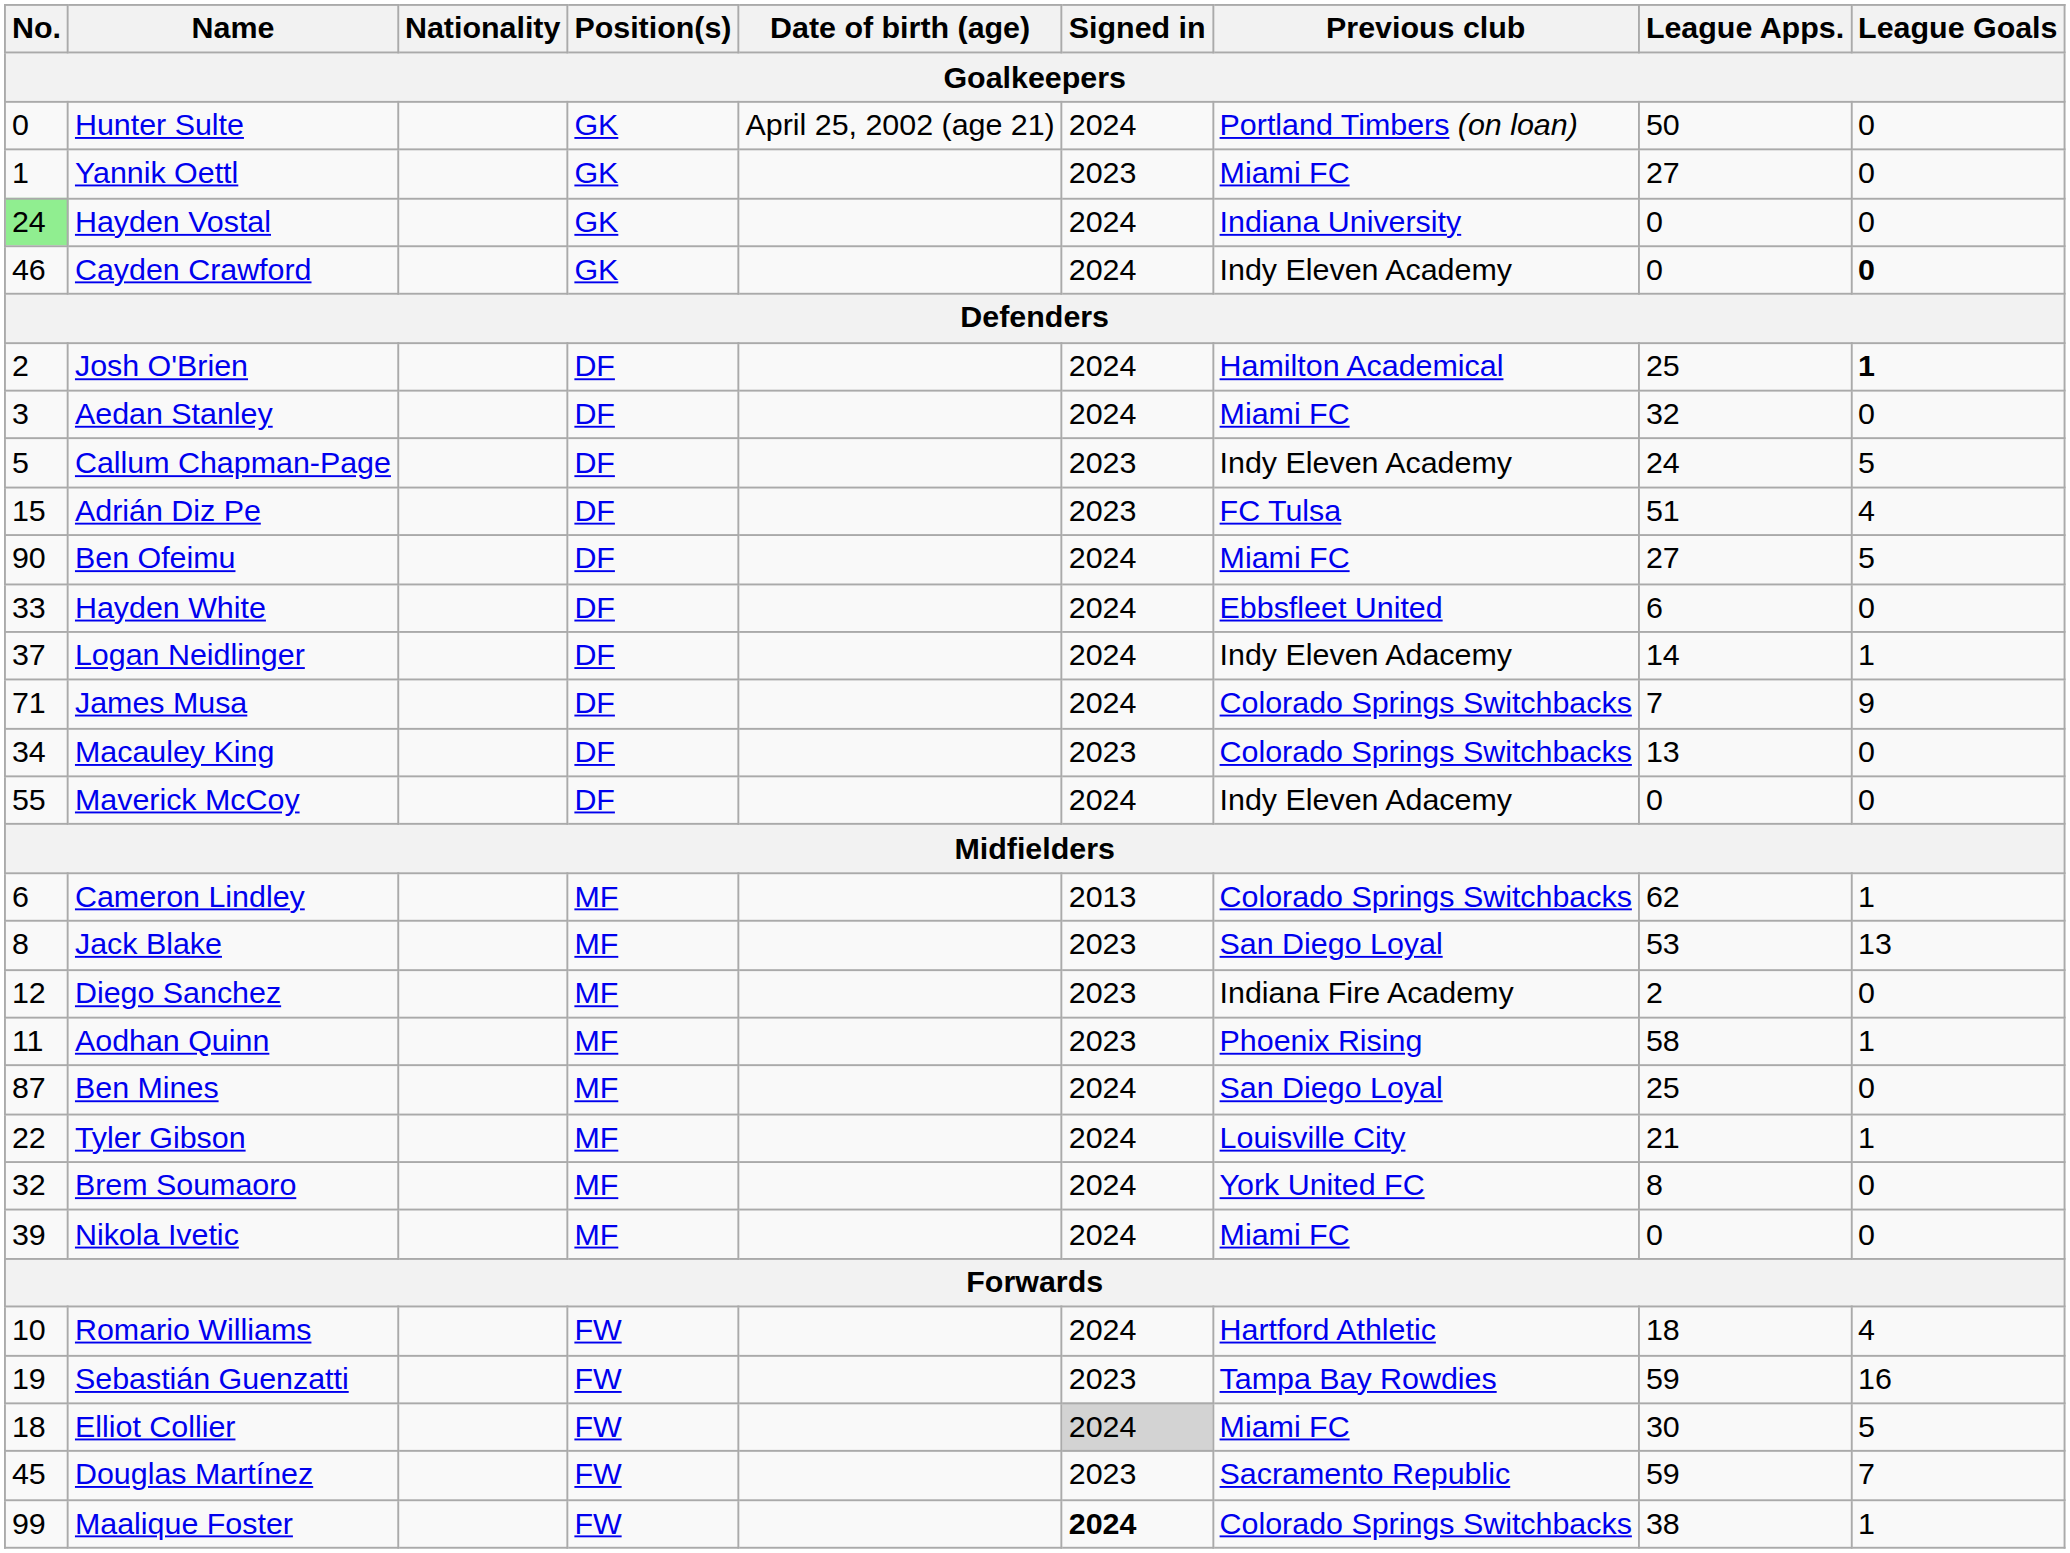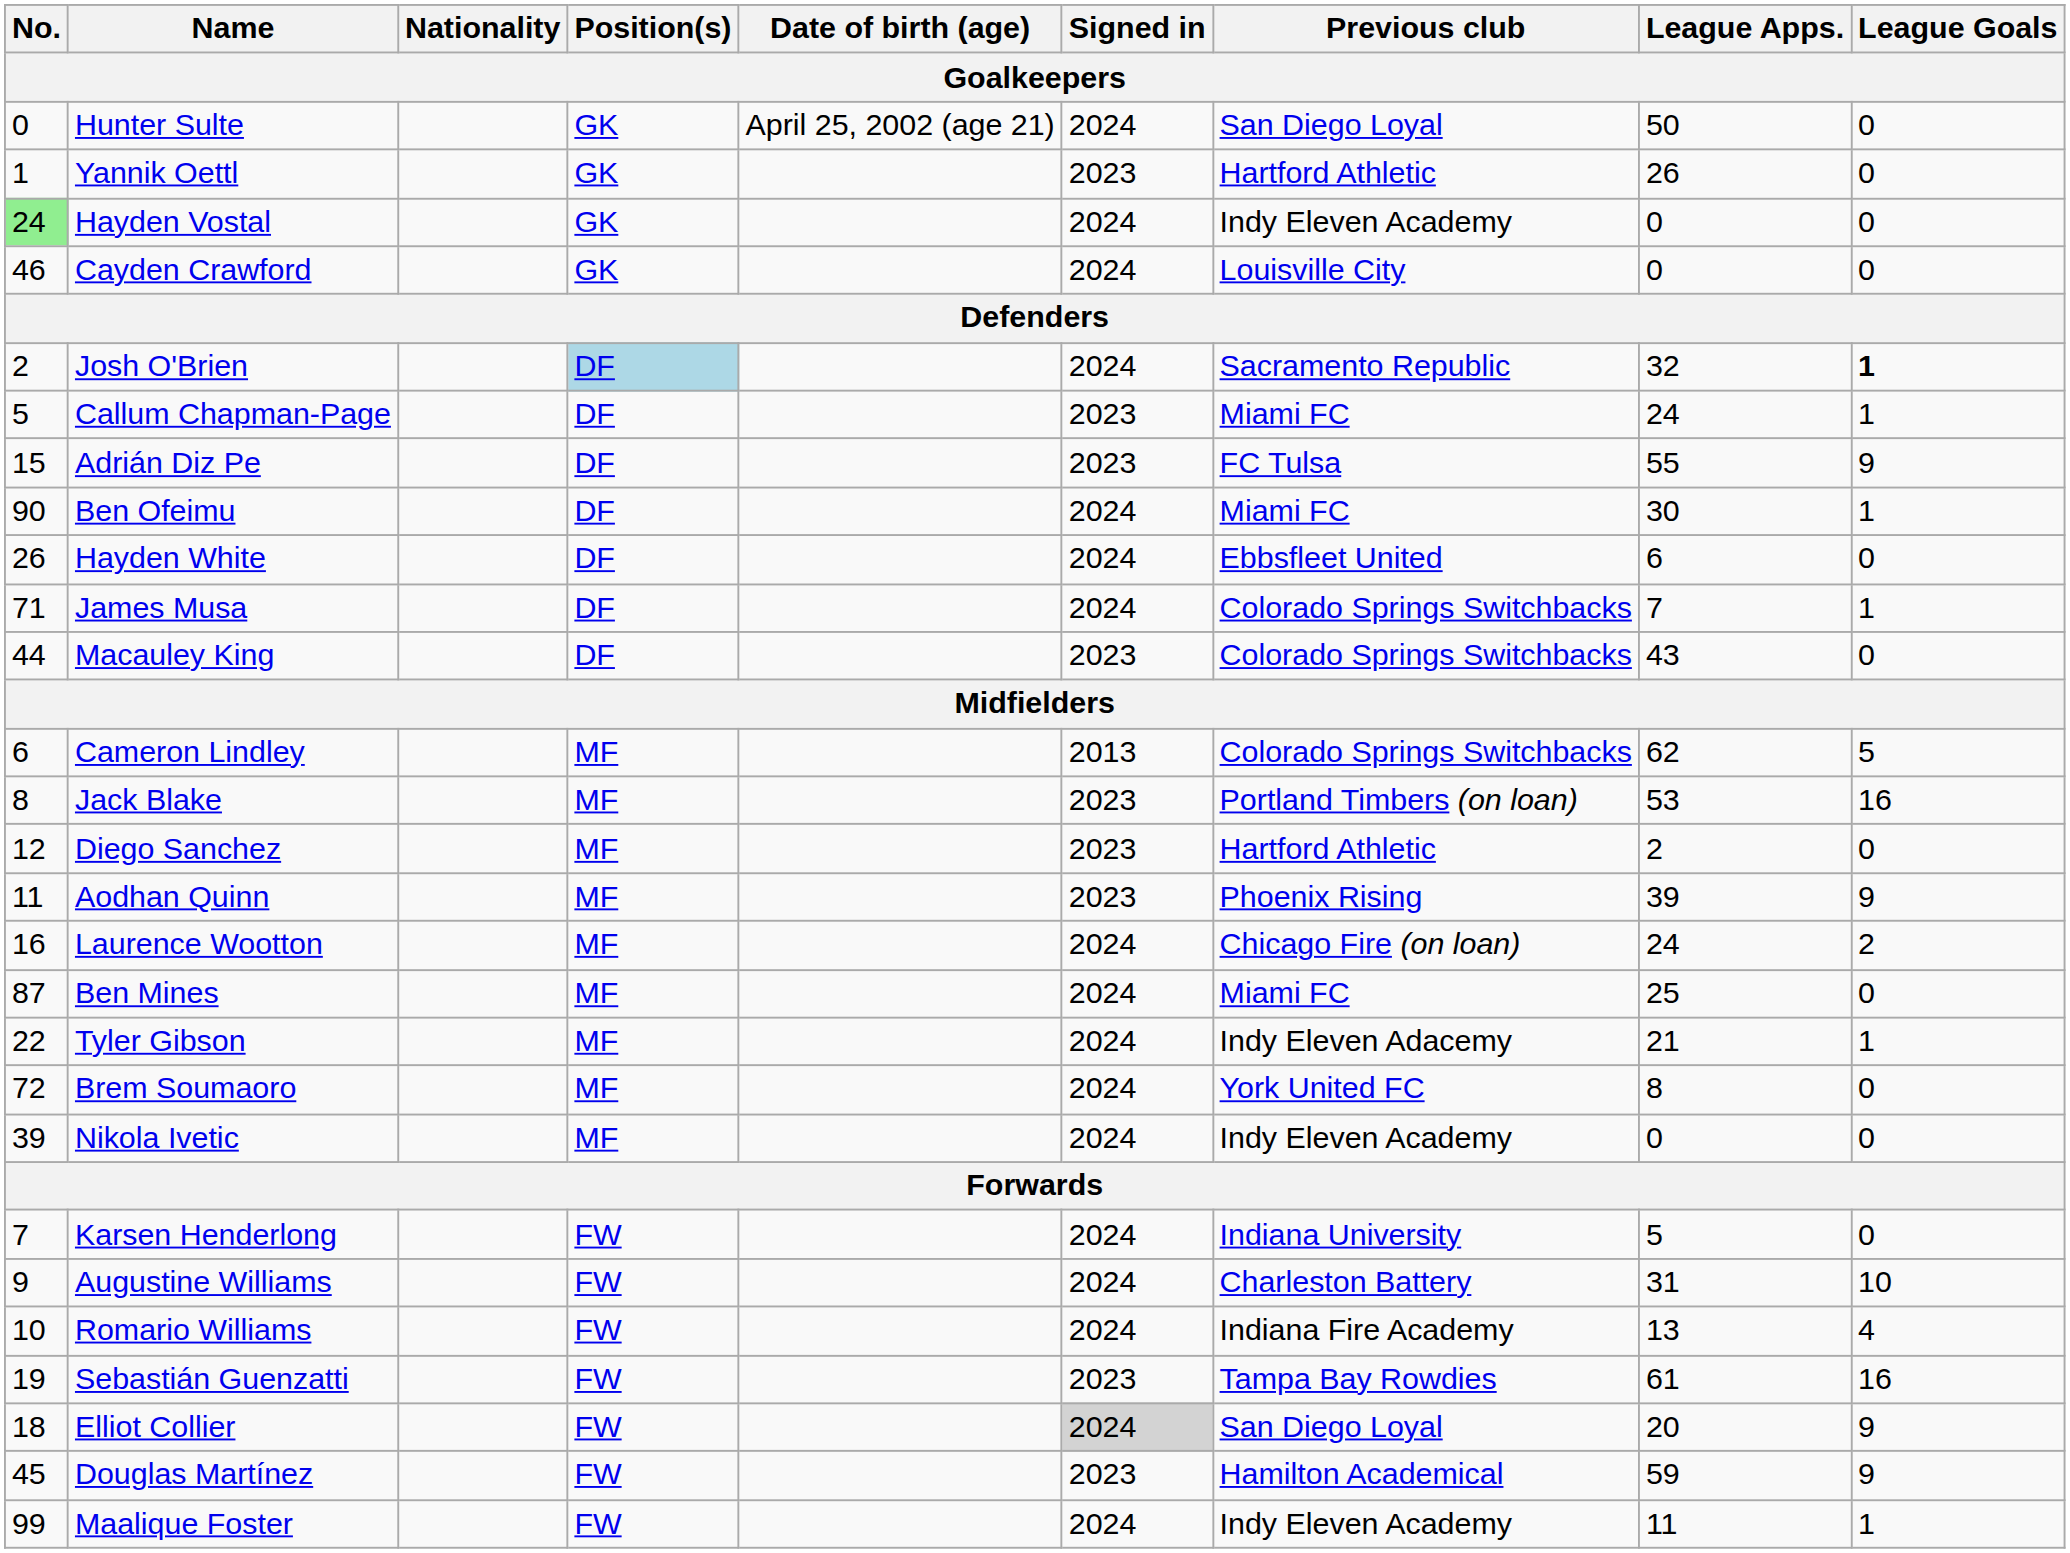Hunter Sulte | Previous club: Portland Timbers (on loan) -> San Diego Loyal
Yannik Oettl | Previous club: Miami FC -> Hartford Athletic
Yannik Oettl | League Apps.: 27 -> 26
Hayden Vostal | Previous club: Indiana University -> Indy Eleven Academy
Cayden Crawford | Previous club: Indy Eleven Academy -> Louisville City
Cayden Crawford | League Goals: bold -> normal
Josh O'Brien | Position(s): no background -> lightblue background
Josh O'Brien | Previous club: Hamilton Academical -> Sacramento Republic
Josh O'Brien | League Apps.: 25 -> 32
- row: 3 | Aedan Stanley | DF | 2024 | Miami FC | 32 | 0
Callum Chapman-Page | Previous club: Indy Eleven Academy -> Miami FC
Callum Chapman-Page | League Goals: 5 -> 1
Adrián Diz Pe | League Apps.: 51 -> 55
Adrián Diz Pe | League Goals: 4 -> 9
Ben Ofeimu | League Apps.: 27 -> 30
Ben Ofeimu | League Goals: 5 -> 1
Hayden White | No.: 33 -> 26
- row: 37 | Logan Neidlinger | DF | 2024 | Indy Eleven Adacemy | 14 | 1
James Musa | League Goals: 9 -> 1
Macauley King | No.: 34 -> 44
Macauley King | League Apps.: 13 -> 43
- row: 55 | Maverick McCoy | DF | 2024 | Indy Eleven Adacemy | 0 | 0
Cameron Lindley | League Goals: 1 -> 5
Jack Blake | Previous club: San Diego Loyal -> Portland Timbers (on loan)
Jack Blake | League Goals: 13 -> 16
Diego Sanchez | Previous club: Indiana Fire Academy -> Hartford Athletic
Aodhan Quinn | League Apps.: 58 -> 39
Aodhan Quinn | League Goals: 1 -> 9
+ row: 16 | Laurence Wootton | MF | 2024 | Chicago Fire (on loan) | 24 | 2
Ben Mines | Previous club: San Diego Loyal -> Miami FC
Tyler Gibson | Previous club: Louisville City -> Indy Eleven Adacemy
Brem Soumaoro | No.: 32 -> 72
Nikola Ivetic | Previous club: Miami FC -> Indy Eleven Academy
+ row: 7 | Karsen Henderlong | FW | 2024 | Indiana University | 5 | 0
+ row: 9 | Augustine Williams | FW | 2024 | Charleston Battery | 31 | 10
Romario Williams | Previous club: Hartford Athletic -> Indiana Fire Academy
Romario Williams | League Apps.: 18 -> 13
Sebastián Guenzatti | League Apps.: 59 -> 61
Elliot Collier | Previous club: Miami FC -> San Diego Loyal
Elliot Collier | League Apps.: 30 -> 20
Elliot Collier | League Goals: 5 -> 9
Douglas Martínez | Previous club: Sacramento Republic -> Hamilton Academical
Douglas Martínez | League Goals: 7 -> 9
Maalique Foster | Signed in: bold -> normal
Maalique Foster | Previous club: Colorado Springs Switchbacks -> Indy Eleven Academy
Maalique Foster | League Apps.: 38 -> 11
